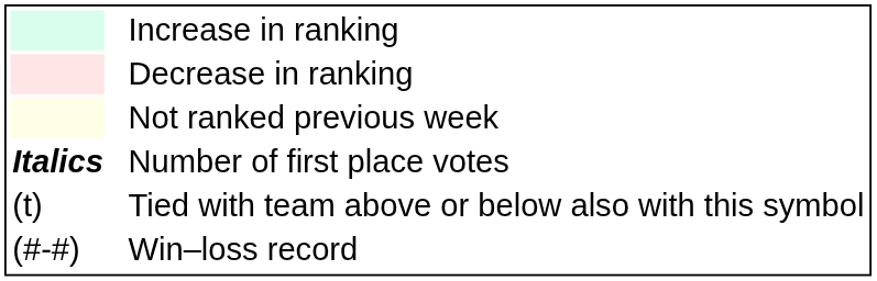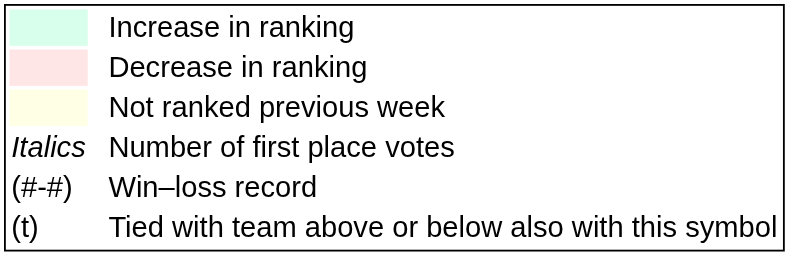Number of first place votes | column 1: bold -> normal
rows swapped: Win–loss record <-> Tied with team above or below also with this symbol
